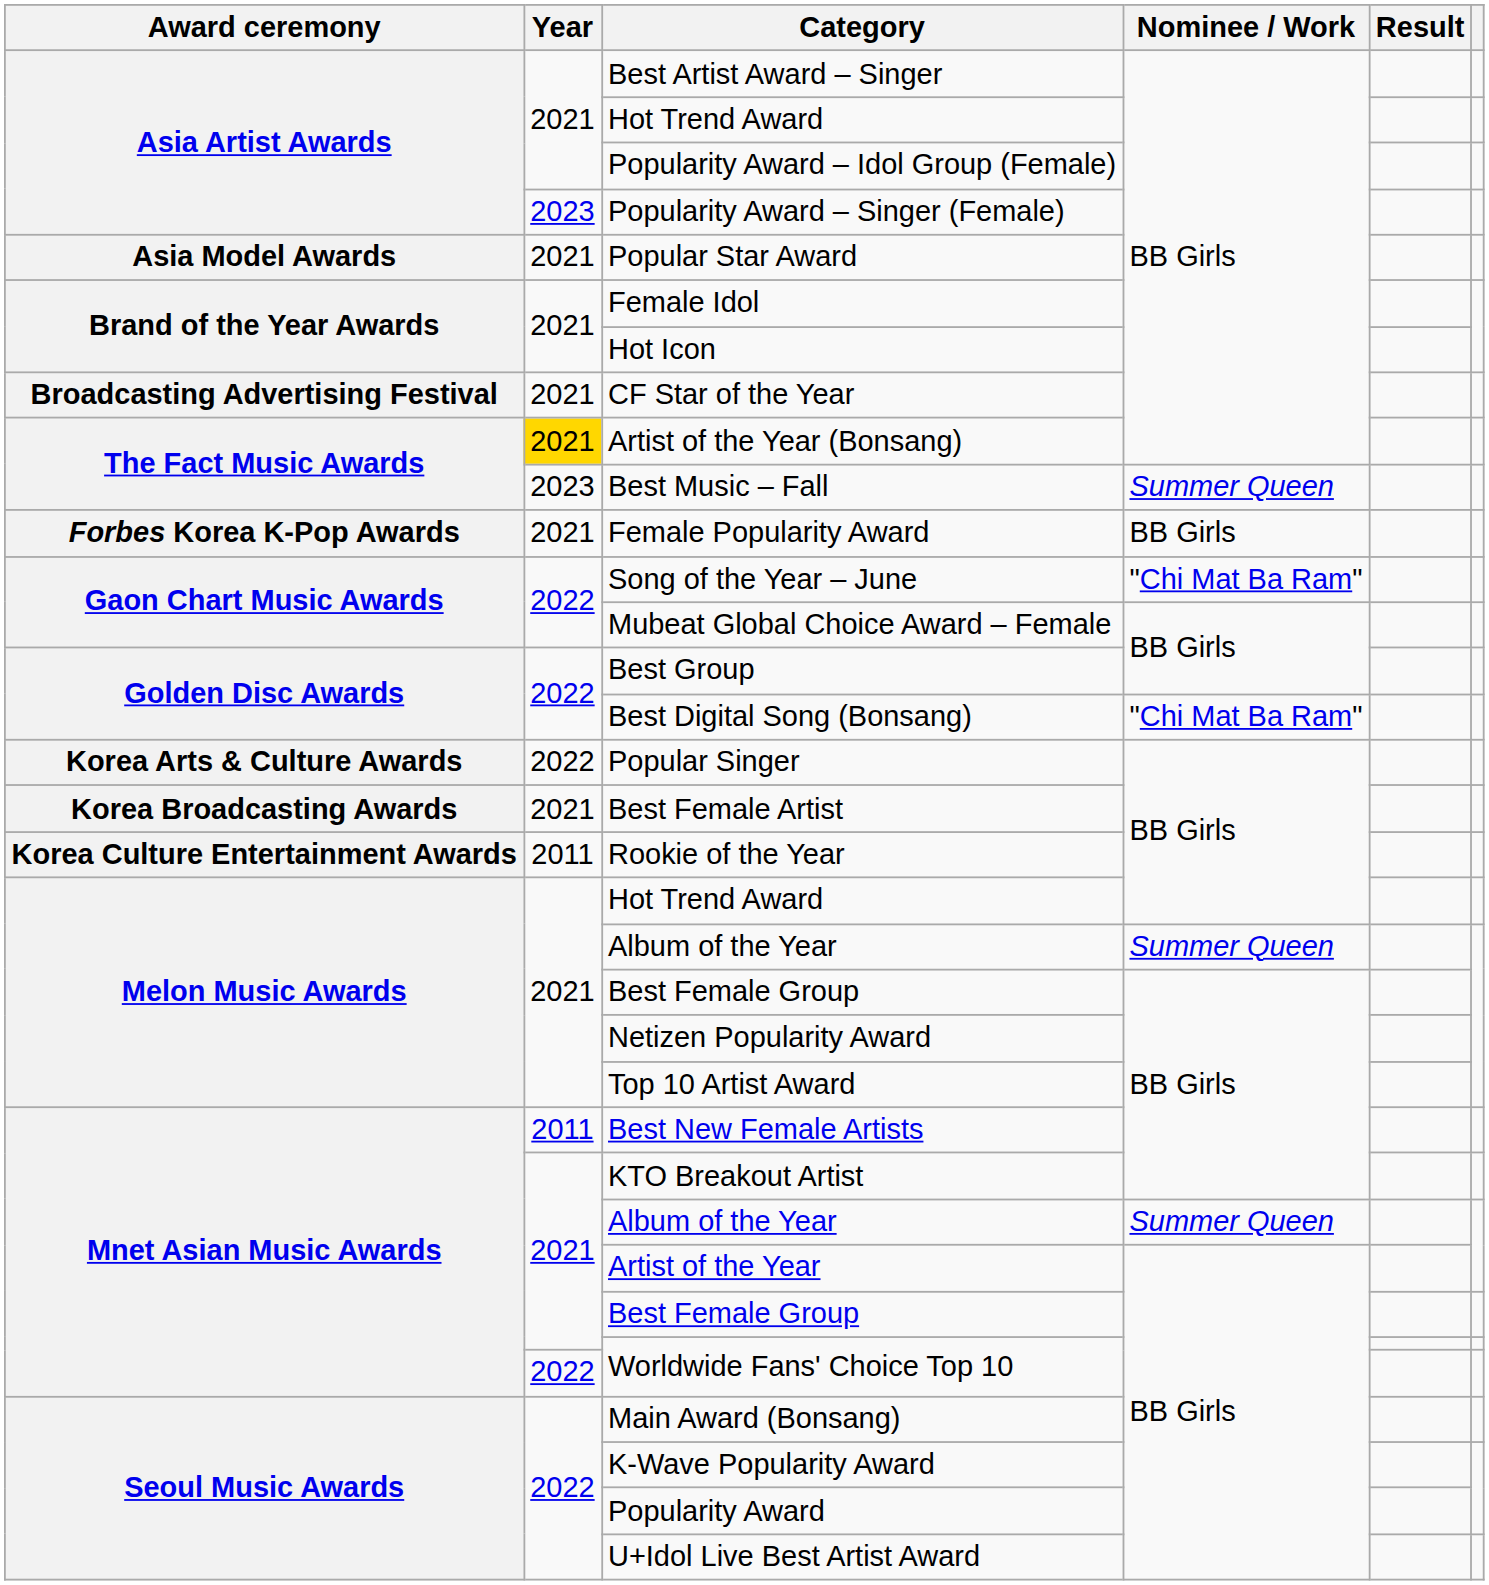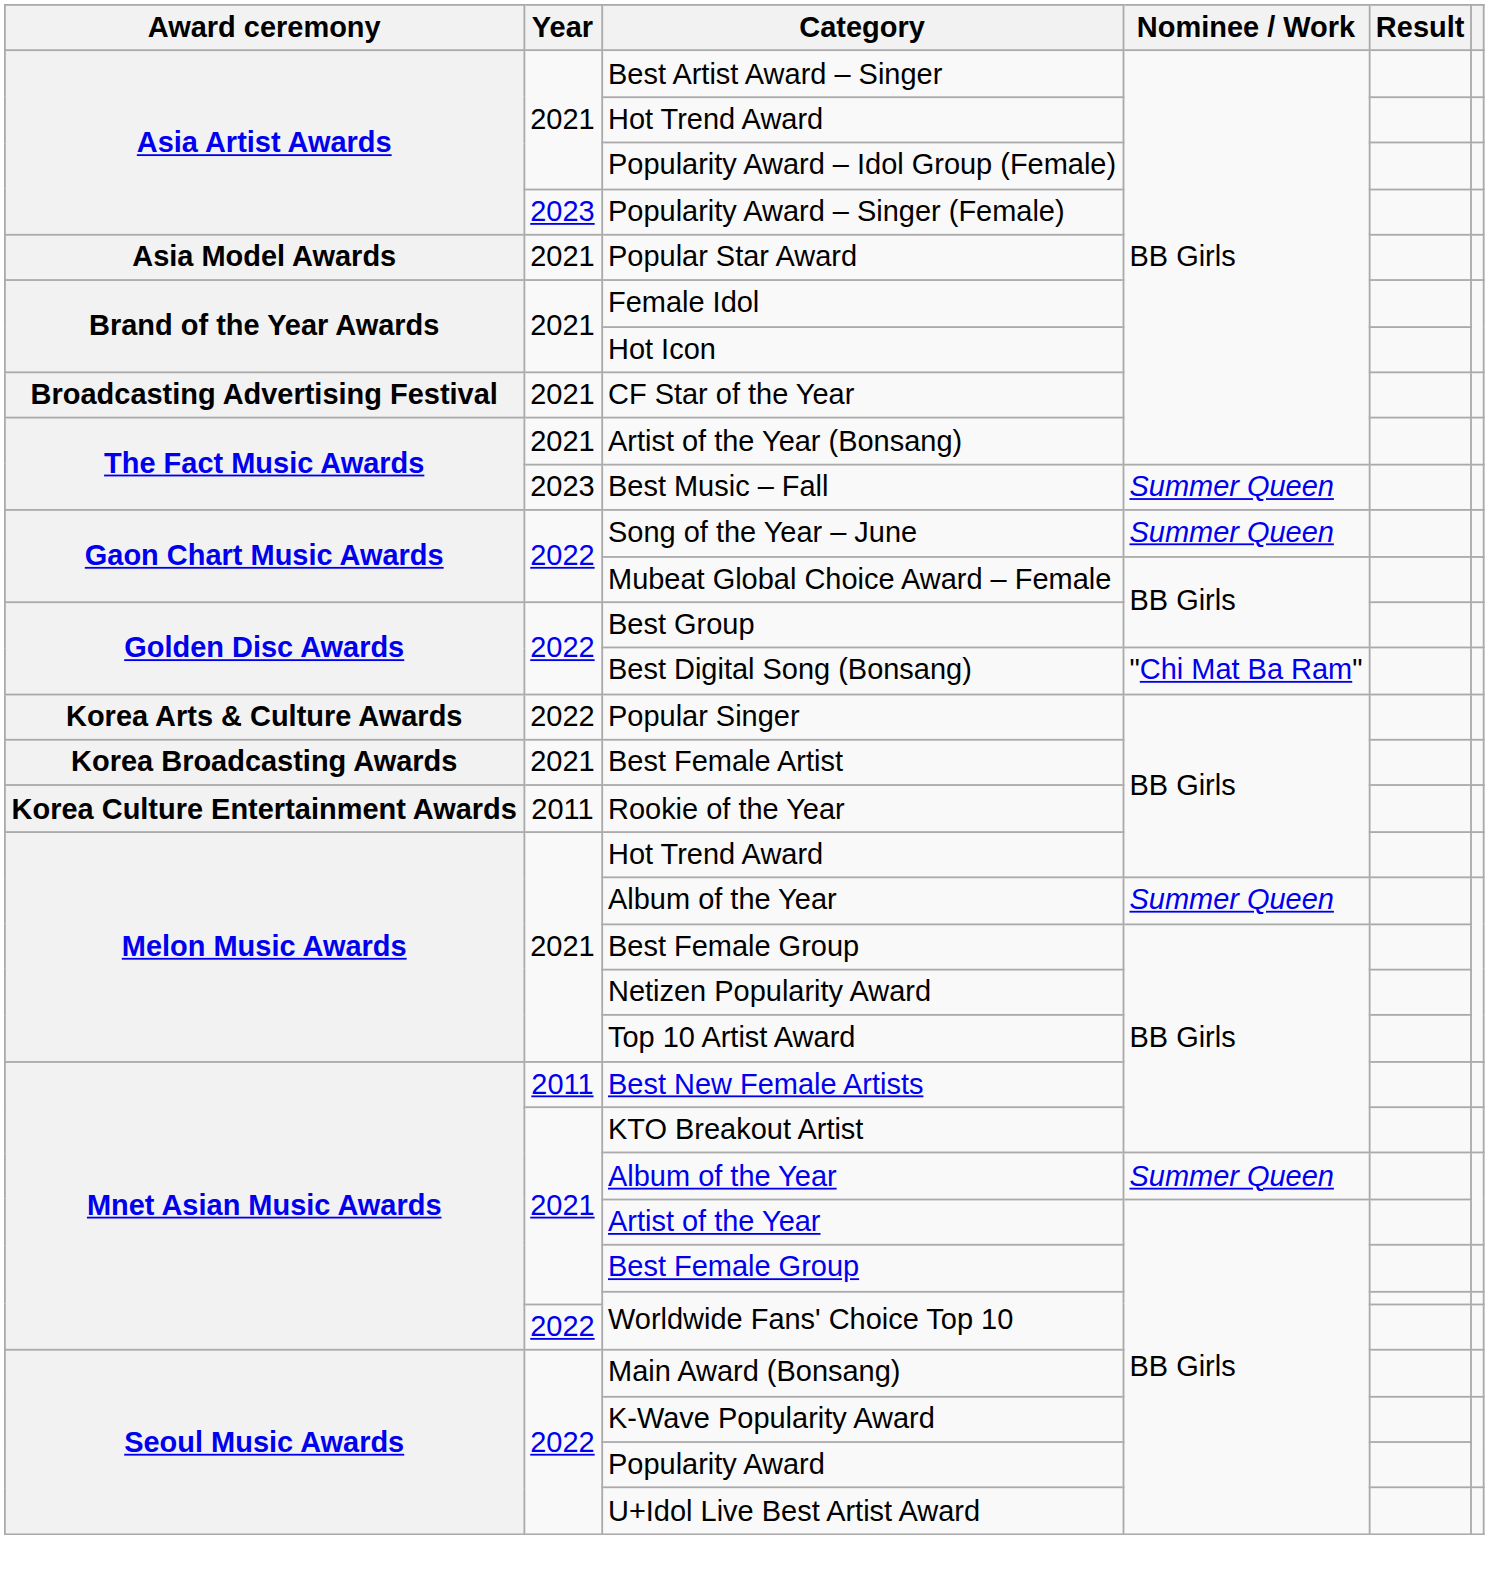Artist of the Year (Bonsang) | Year: gold background -> no background
- row: Forbes Korea K-Pop Awards | 2021 | Female Popularity Award | BB Girls
Song of the Year – June | Nominee / Work: "Chi Mat Ba Ram" -> Summer Queen
